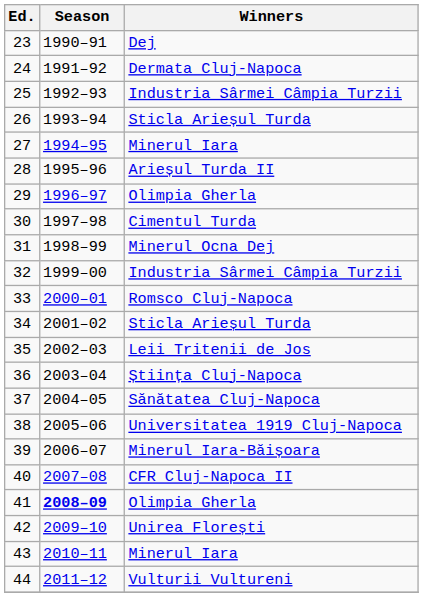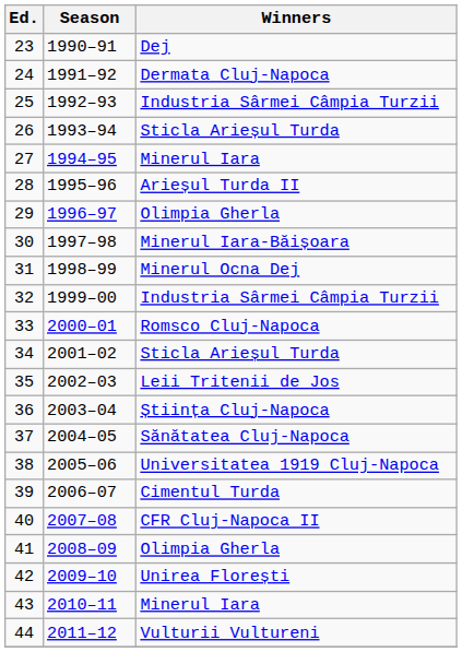30 | Winners: Cimentul Turda -> Minerul Iara-Băișoara
39 | Winners: Minerul Iara-Băișoara -> Cimentul Turda
41 | Season: bold -> normal
